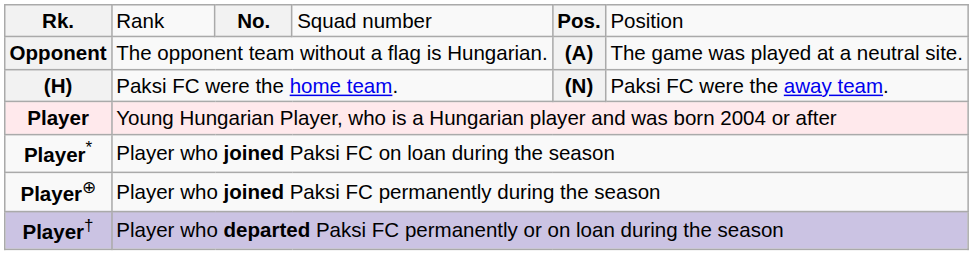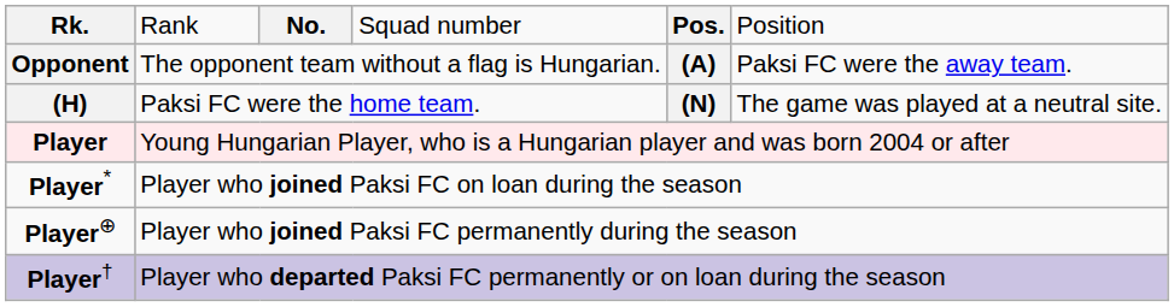Opponent | column 6: The game was played at a neutral site. -> Paksi FC were the away team.
(H) | column 6: Paksi FC were the away team. -> The game was played at a neutral site.
